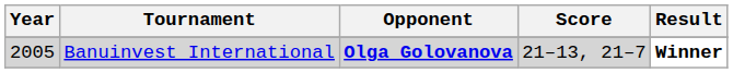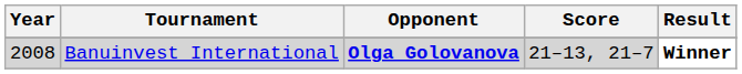Banuinvest International | Year: 2005 -> 2008
